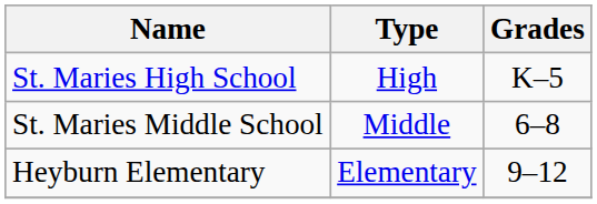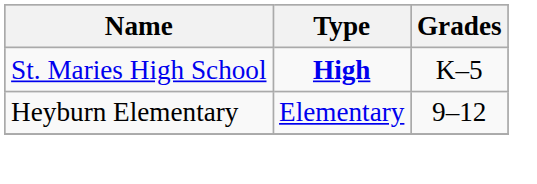St. Maries High School | Type: normal -> bold
- row: St. Maries Middle School | Middle | 6–8
